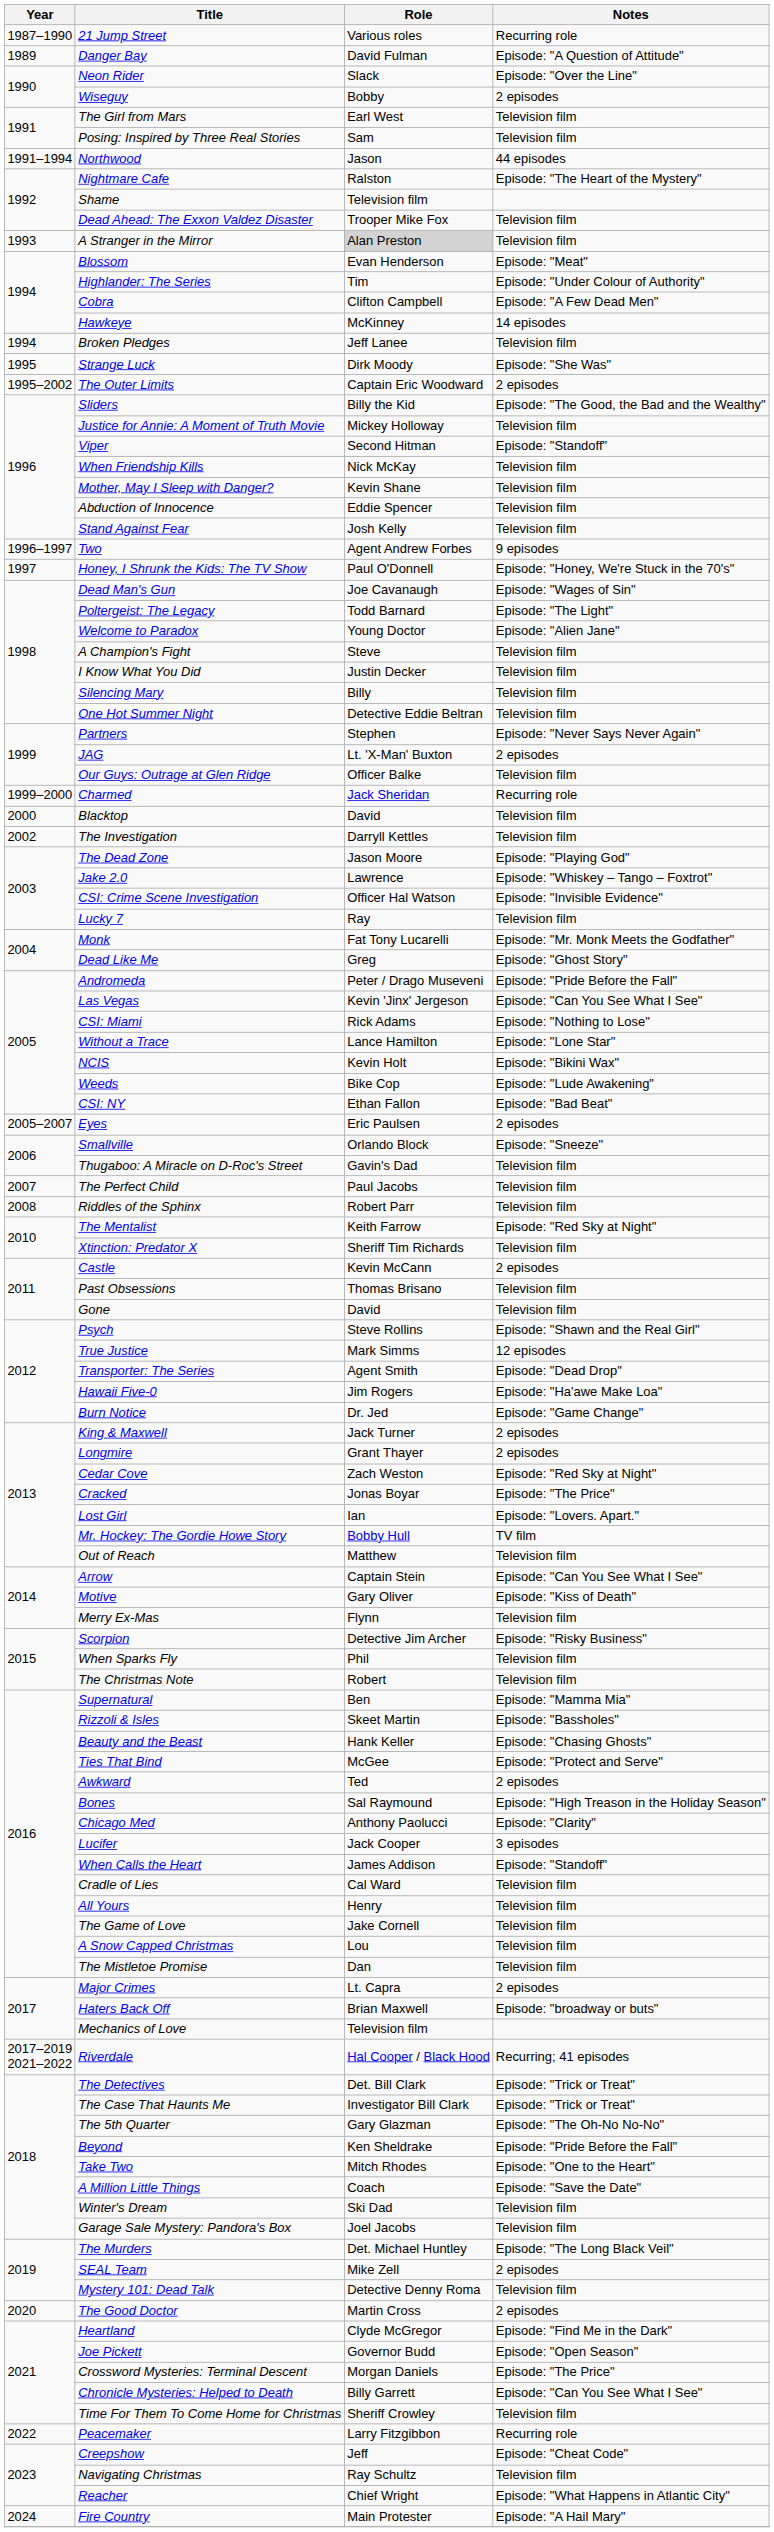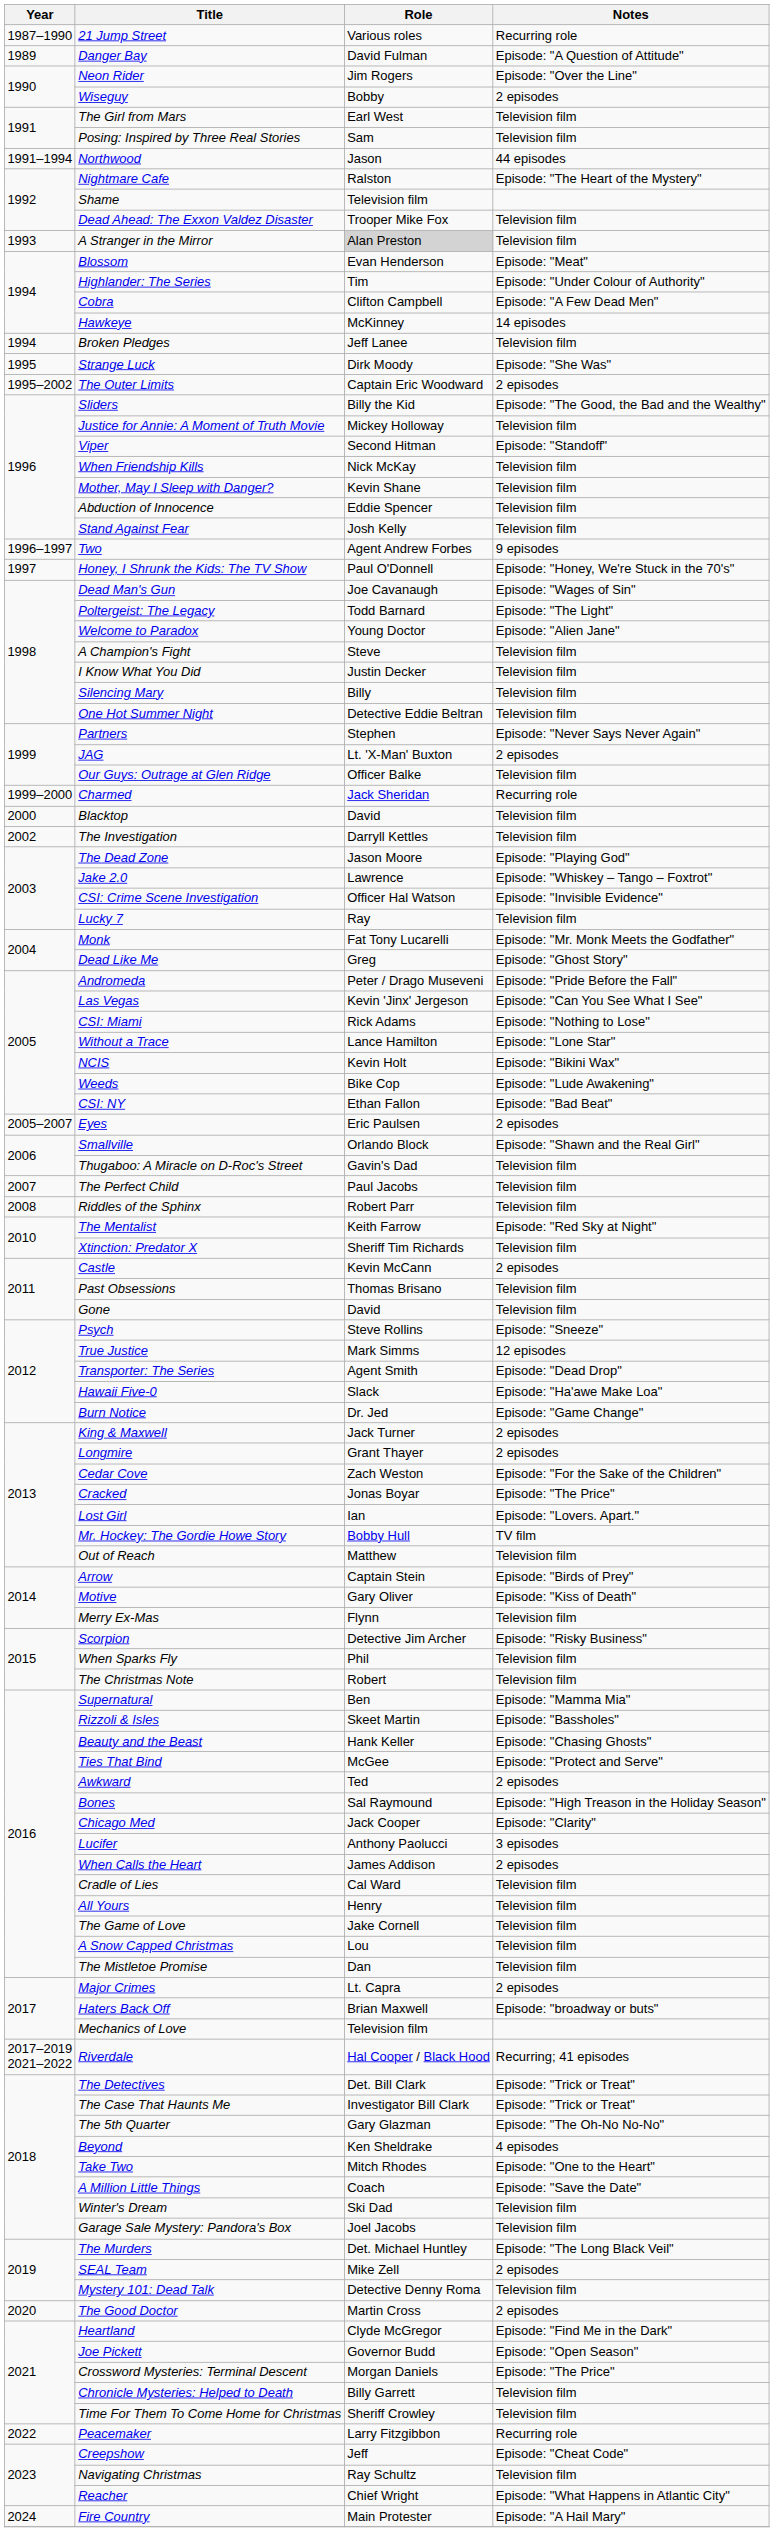Neon Rider | Role: Slack -> Jim Rogers
Smallville | Notes: Episode: "Sneeze" -> Episode: "Shawn and the Real Girl"
Psych | Notes: Episode: "Shawn and the Real Girl" -> Episode: "Sneeze"
Hawaii Five-0 | Role: Jim Rogers -> Slack
Cedar Cove | Notes: Episode: "Red Sky at Night" -> Episode: "For the Sake of the Children"
Arrow | Notes: Episode: "Can You See What I See" -> Episode: "Birds of Prey"
Chicago Med | Role: Anthony Paolucci -> Jack Cooper
Lucifer | Role: Jack Cooper -> Anthony Paolucci
When Calls the Heart | Notes: Episode: "Standoff" -> 2 episodes
Beyond | Notes: Episode: "Pride Before the Fall" -> 4 episodes
Chronicle Mysteries: Helped to Death | Notes: Episode: "Can You See What I See" -> Television film
